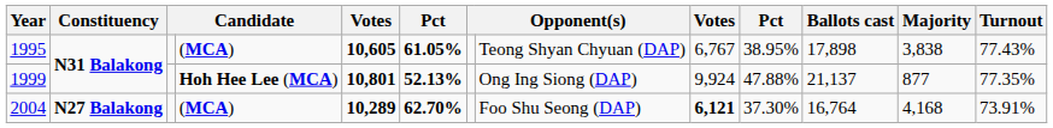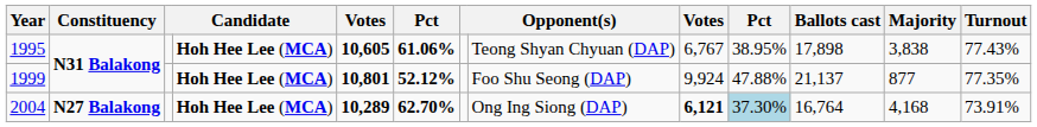1995 | column 4: (MCA) -> Hoh Hee Lee (MCA)
1995 | column 6: 61.05% -> 61.06%
1999 | column 6: 52.13% -> 52.12%
1999 | column 8: Ong Ing Siong (DAP) -> Foo Shu Seong (DAP)
2004 | column 4: (MCA) -> Hoh Hee Lee (MCA)
2004 | column 8: Foo Shu Seong (DAP) -> Ong Ing Siong (DAP)
2004 | column 10: no background -> lightblue background
